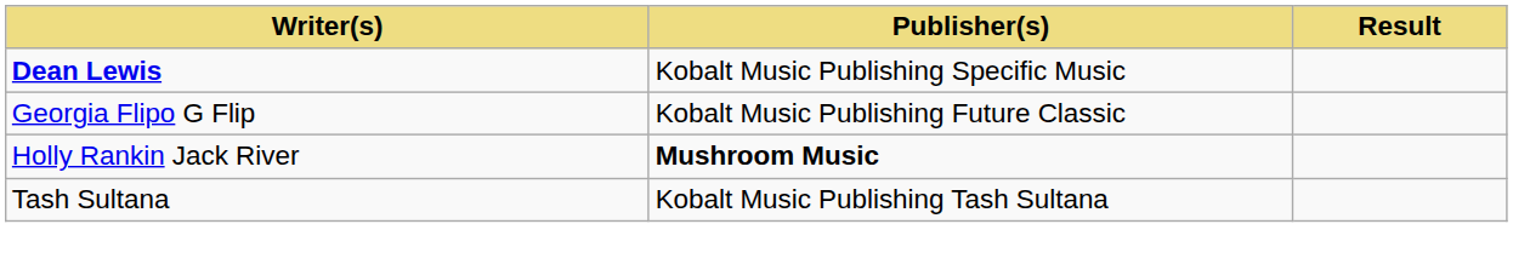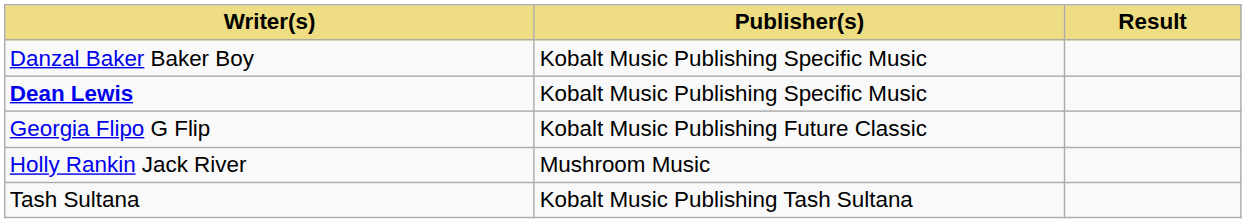+ row: Danzal Baker Baker Boy | Kobalt Music Publishing Specific Music
Holly Rankin Jack River | Publisher(s): bold -> normal
